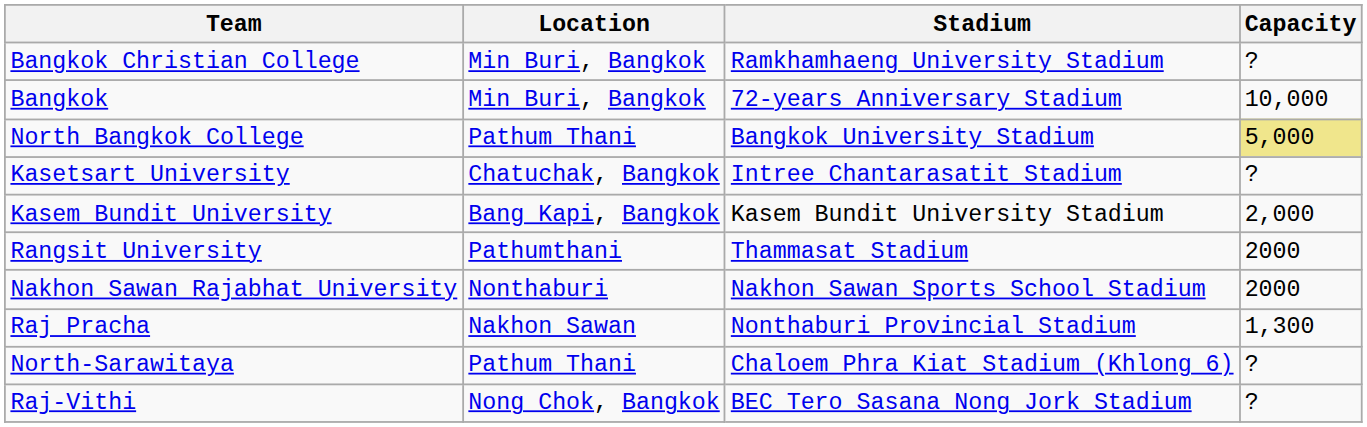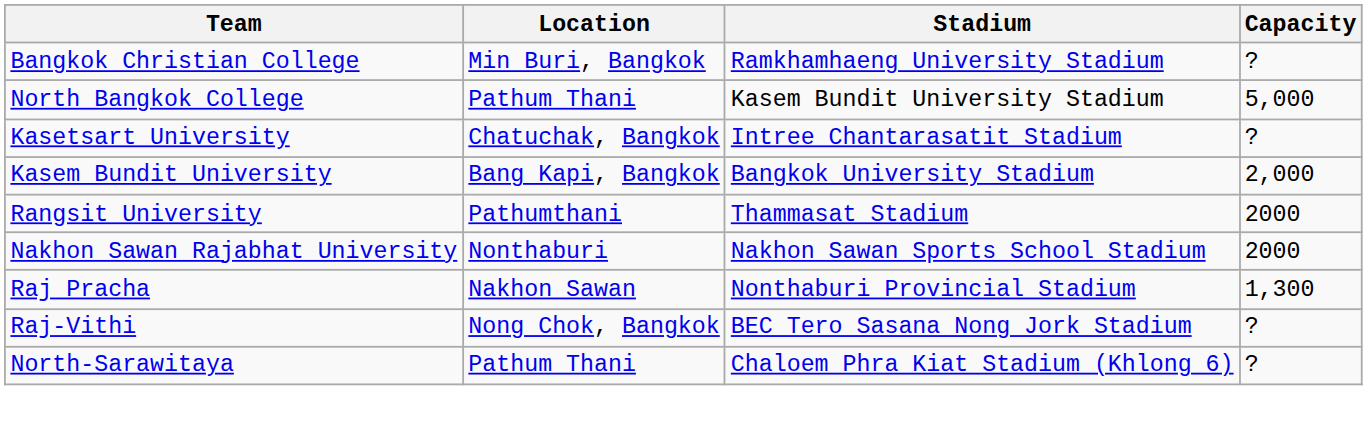- row: Bangkok | Min Buri, Bangkok | 72-years Anniversary Stadium | 10,000
North Bangkok College | Stadium: Bangkok University Stadium -> Kasem Bundit University Stadium
North Bangkok College | Capacity: khaki background -> no background
Kasem Bundit University | Stadium: Kasem Bundit University Stadium -> Bangkok University Stadium
rows swapped: Raj-Vithi <-> North-Sarawitaya
